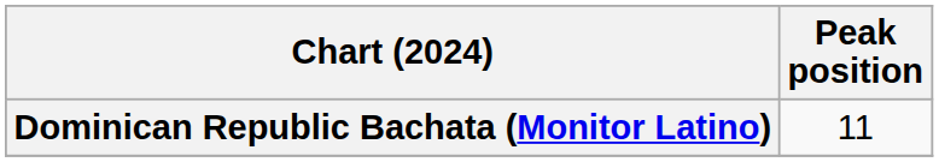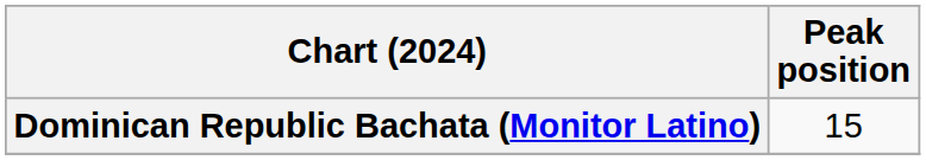Dominican Republic Bachata (Monitor Latino) | Peak position: 11 -> 15
